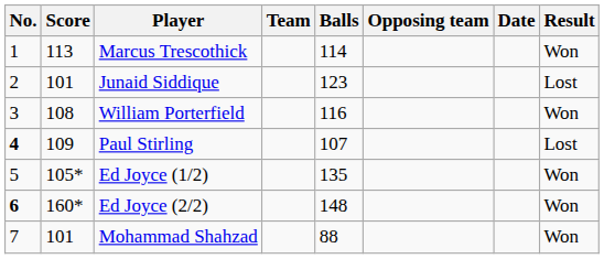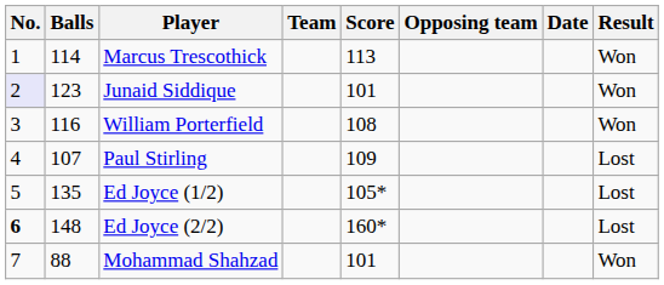columns swapped: Score <-> Balls
Junaid Siddique | No.: no background -> lavender background
Junaid Siddique | Result: Lost -> Won
Paul Stirling | No.: bold -> normal
Ed Joyce (1/2) | Result: Won -> Lost
Ed Joyce (2/2) | Result: Won -> Lost
